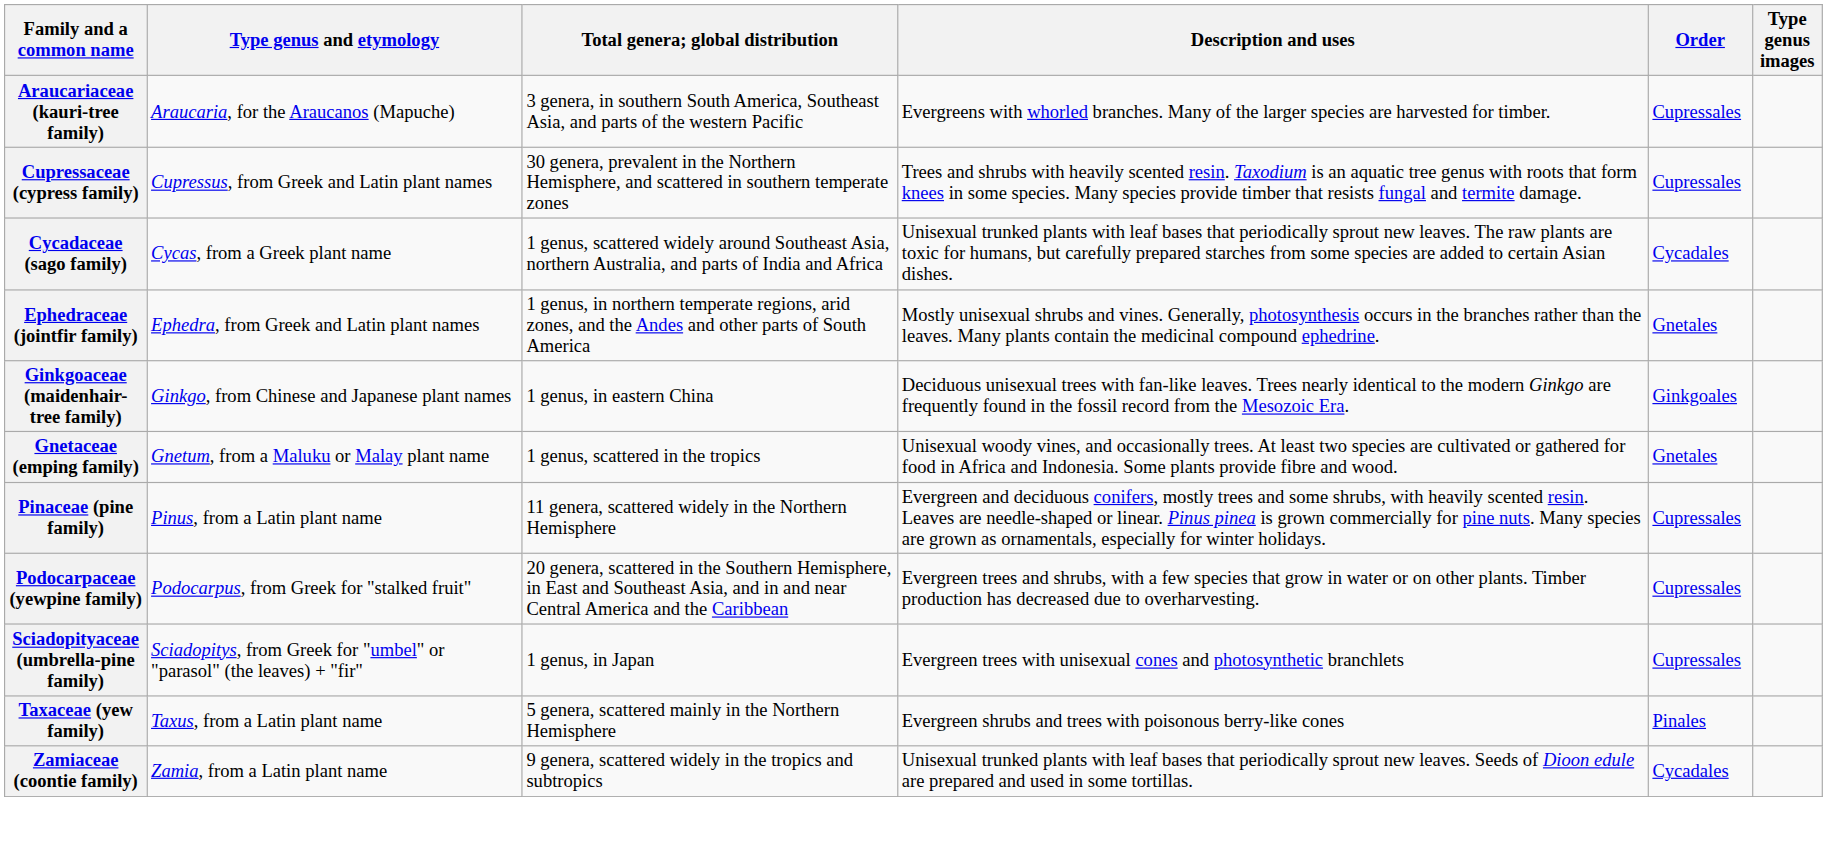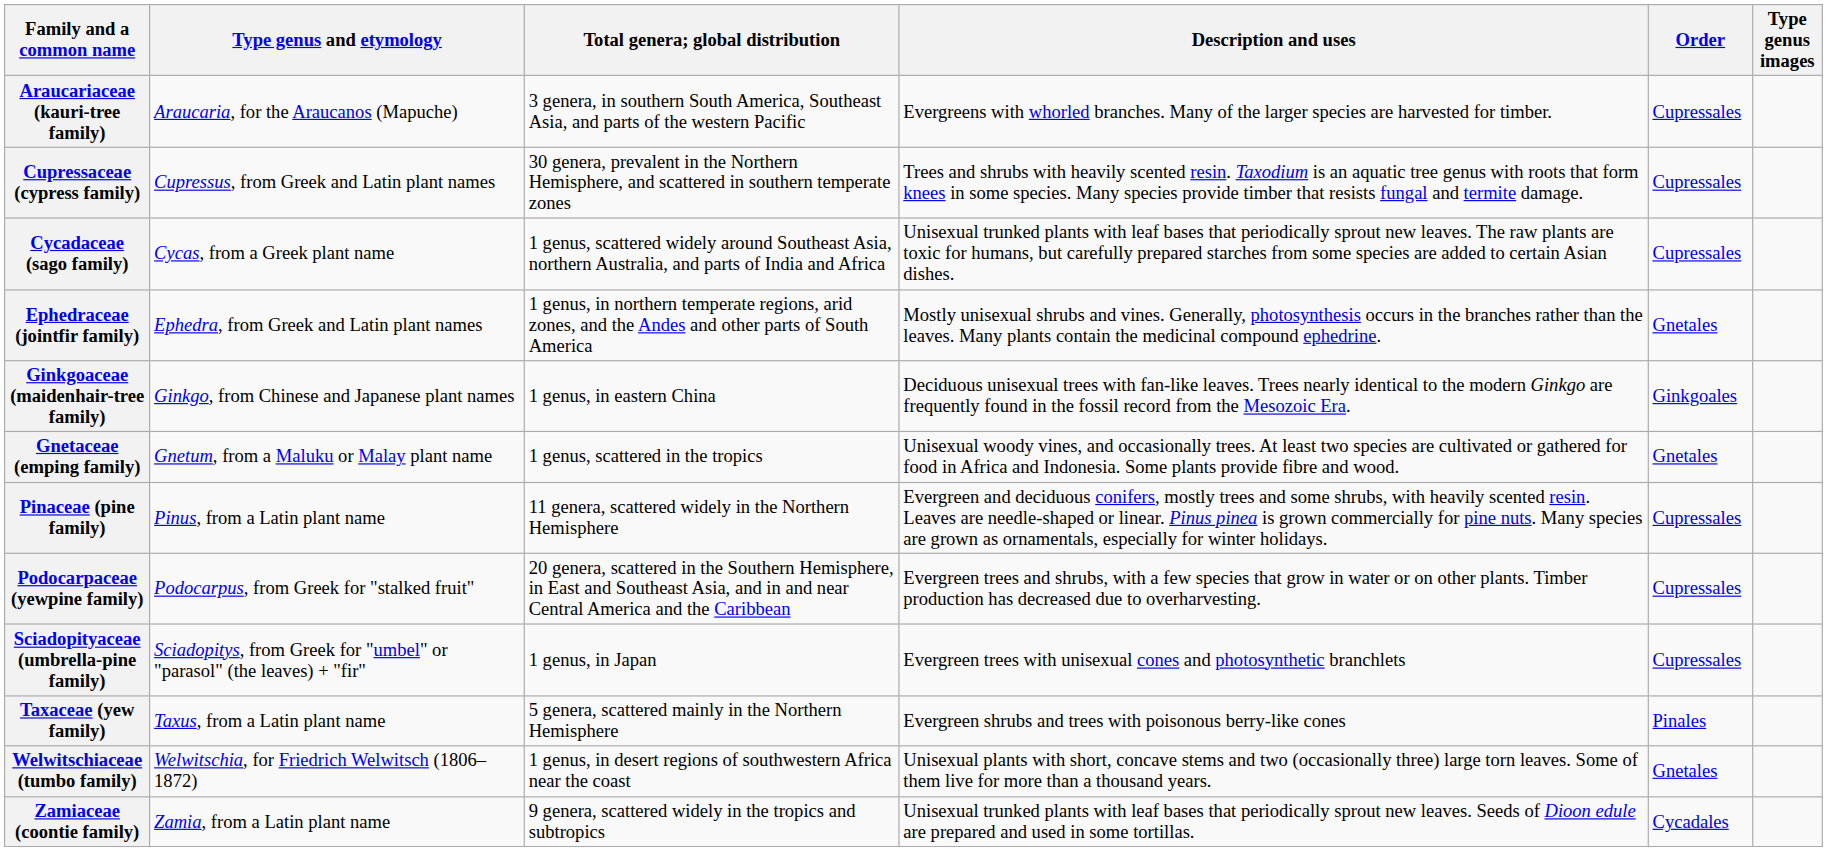Cycadaceae (sago family) | Order: Cycadales -> Cupressales
+ row: Welwitschiaceae (tumbo family) | Welwitschia, for Friedrich Welwitsch (1806–1872) | 1 genus, in desert regions of southwestern Africa near the coast | Unisexual plants with short, concave stems and two (occasionally three) large torn leaves. Some of them live for more than a thousand years. | Gnetales
